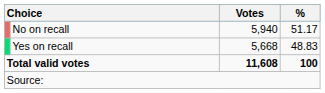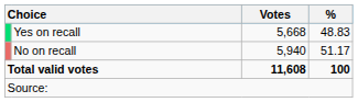rows swapped: No on recall <-> Yes on recall
